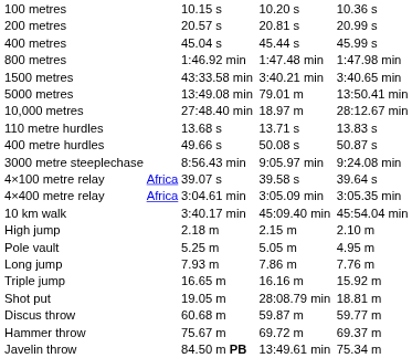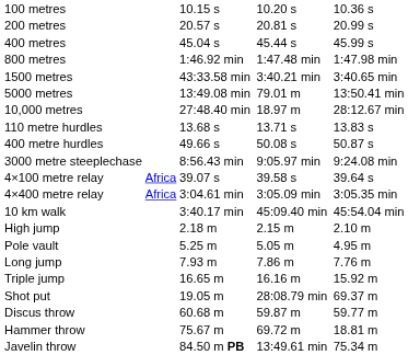Shot put | column 7: 18.81 m -> 69.37 m
Hammer throw | column 7: 69.37 m -> 18.81 m
